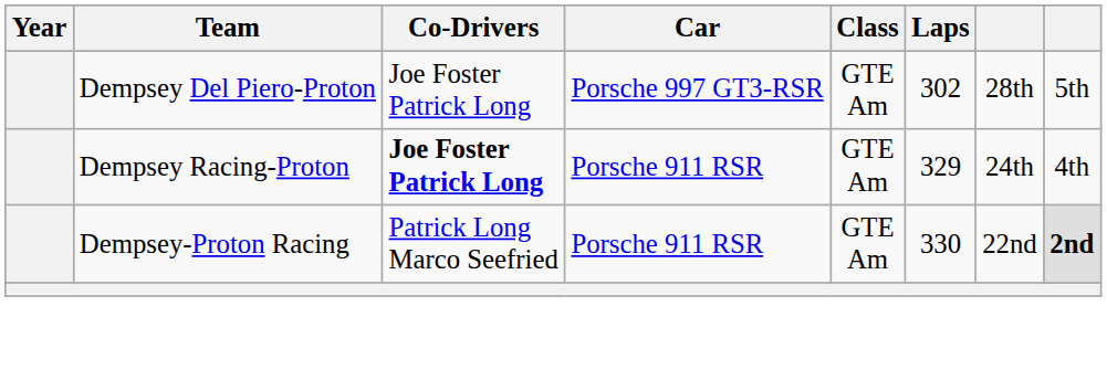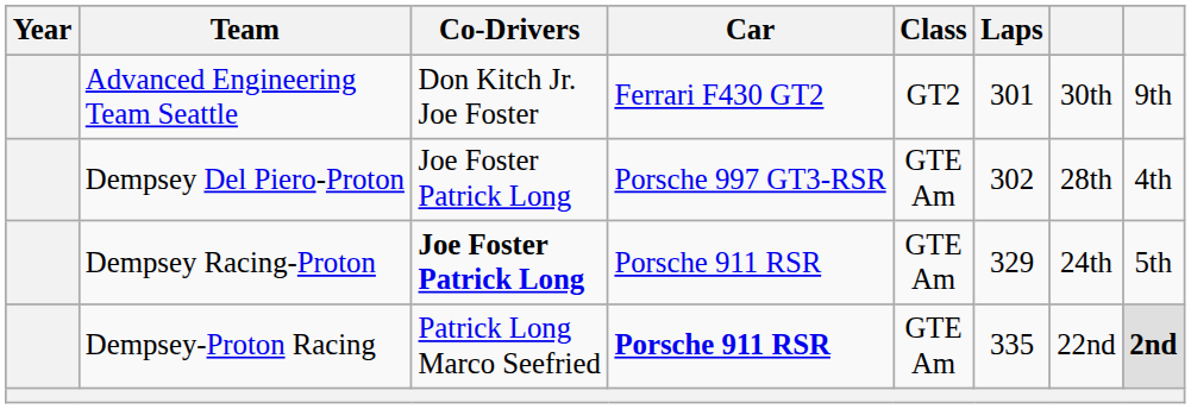+ row: Advanced Engineering Team Seattle | Don Kitch Jr. Joe Foster | Ferrari F430 GT2 | GT2 | 301 | 30th | 9th
Dempsey Del Piero-Proton | column 8: 5th -> 4th
Dempsey Racing-Proton | column 8: 4th -> 5th
Dempsey-Proton Racing | Car: normal -> bold
Dempsey-Proton Racing | Laps: 330 -> 335
